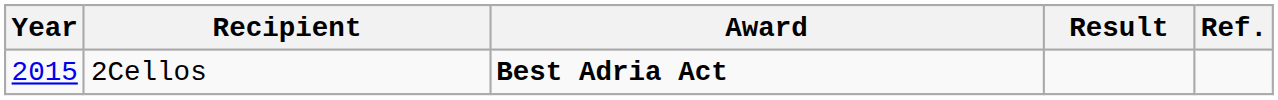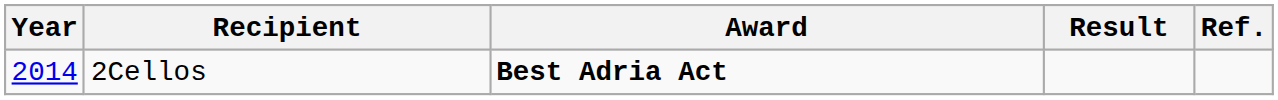2Cellos | Year: 2015 -> 2014
